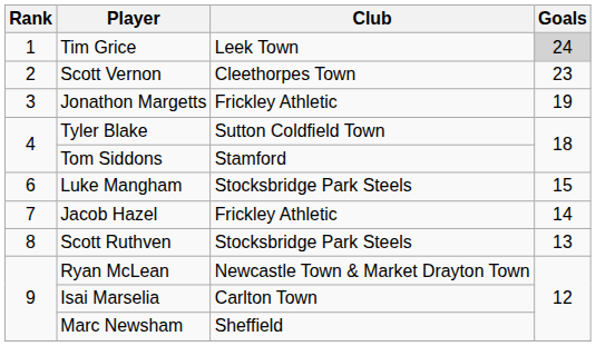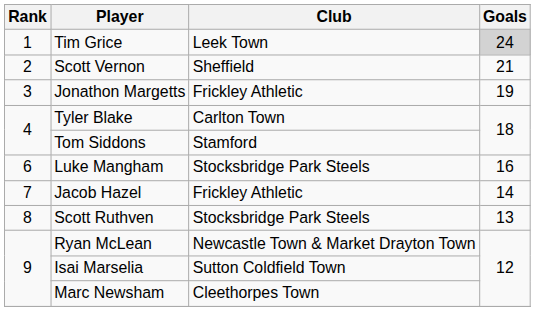Scott Vernon | Club: Cleethorpes Town -> Sheffield
Scott Vernon | Goals: 23 -> 21
Tyler Blake | Club: Sutton Coldfield Town -> Carlton Town
Luke Mangham | Goals: 15 -> 16
Isai Marselia | Club: Carlton Town -> Sutton Coldfield Town
Marc Newsham | Club: Sheffield -> Cleethorpes Town
